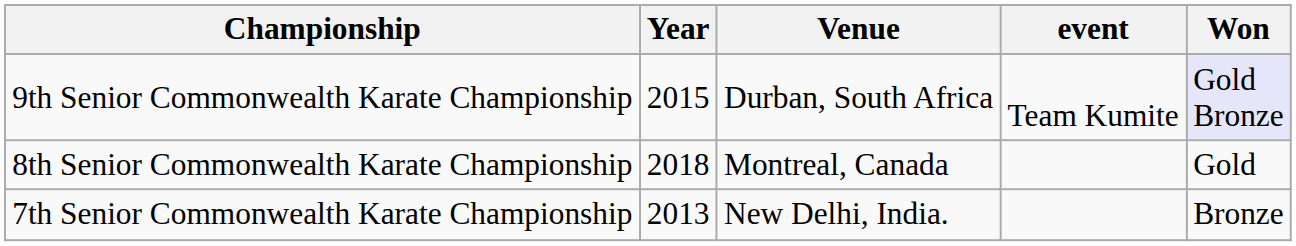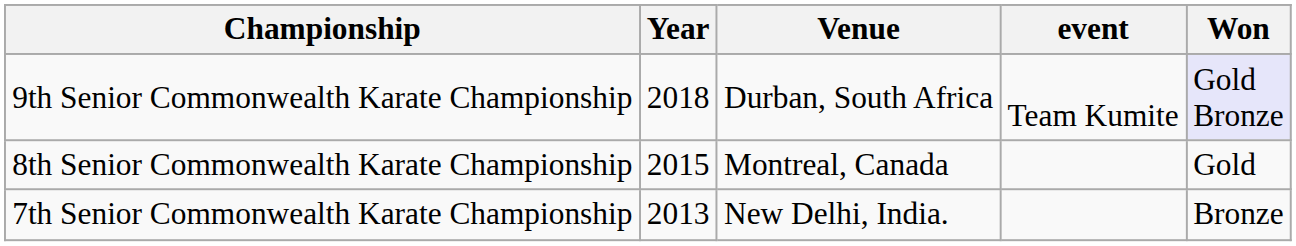9th Senior Commonwealth Karate Championship | Year: 2015 -> 2018
8th Senior Commonwealth Karate Championship | Year: 2018 -> 2015
